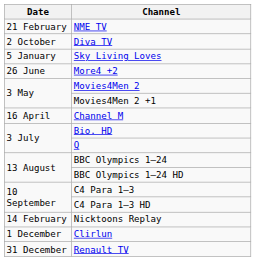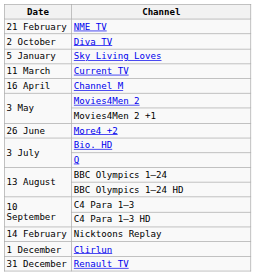+ row: 11 March | Current TV
rows swapped: Channel M <-> More4 +2
